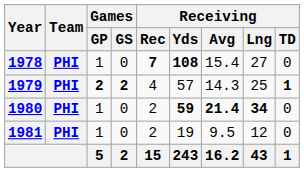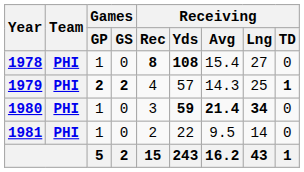1978 | Receiving / Rec: 7 -> 8
1980 | Receiving / Rec: 2 -> 3
1981 | Receiving / Yds: 19 -> 22
1981 | Receiving / Lng: 12 -> 14
